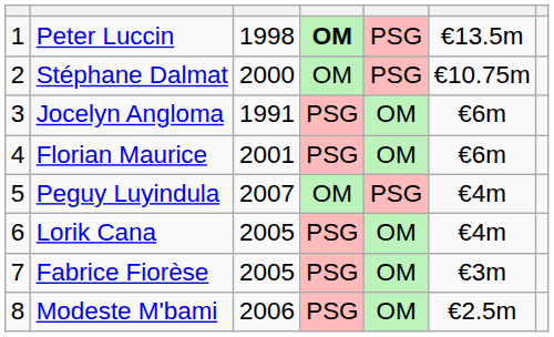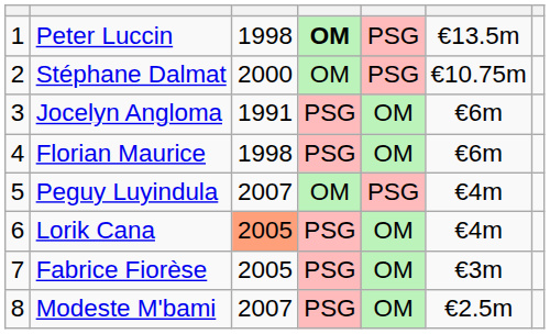Florian Maurice | column 3: 2001 -> 1998
Lorik Cana | column 3: no background -> lightsalmon background
Modeste M'bami | column 3: 2006 -> 2007
